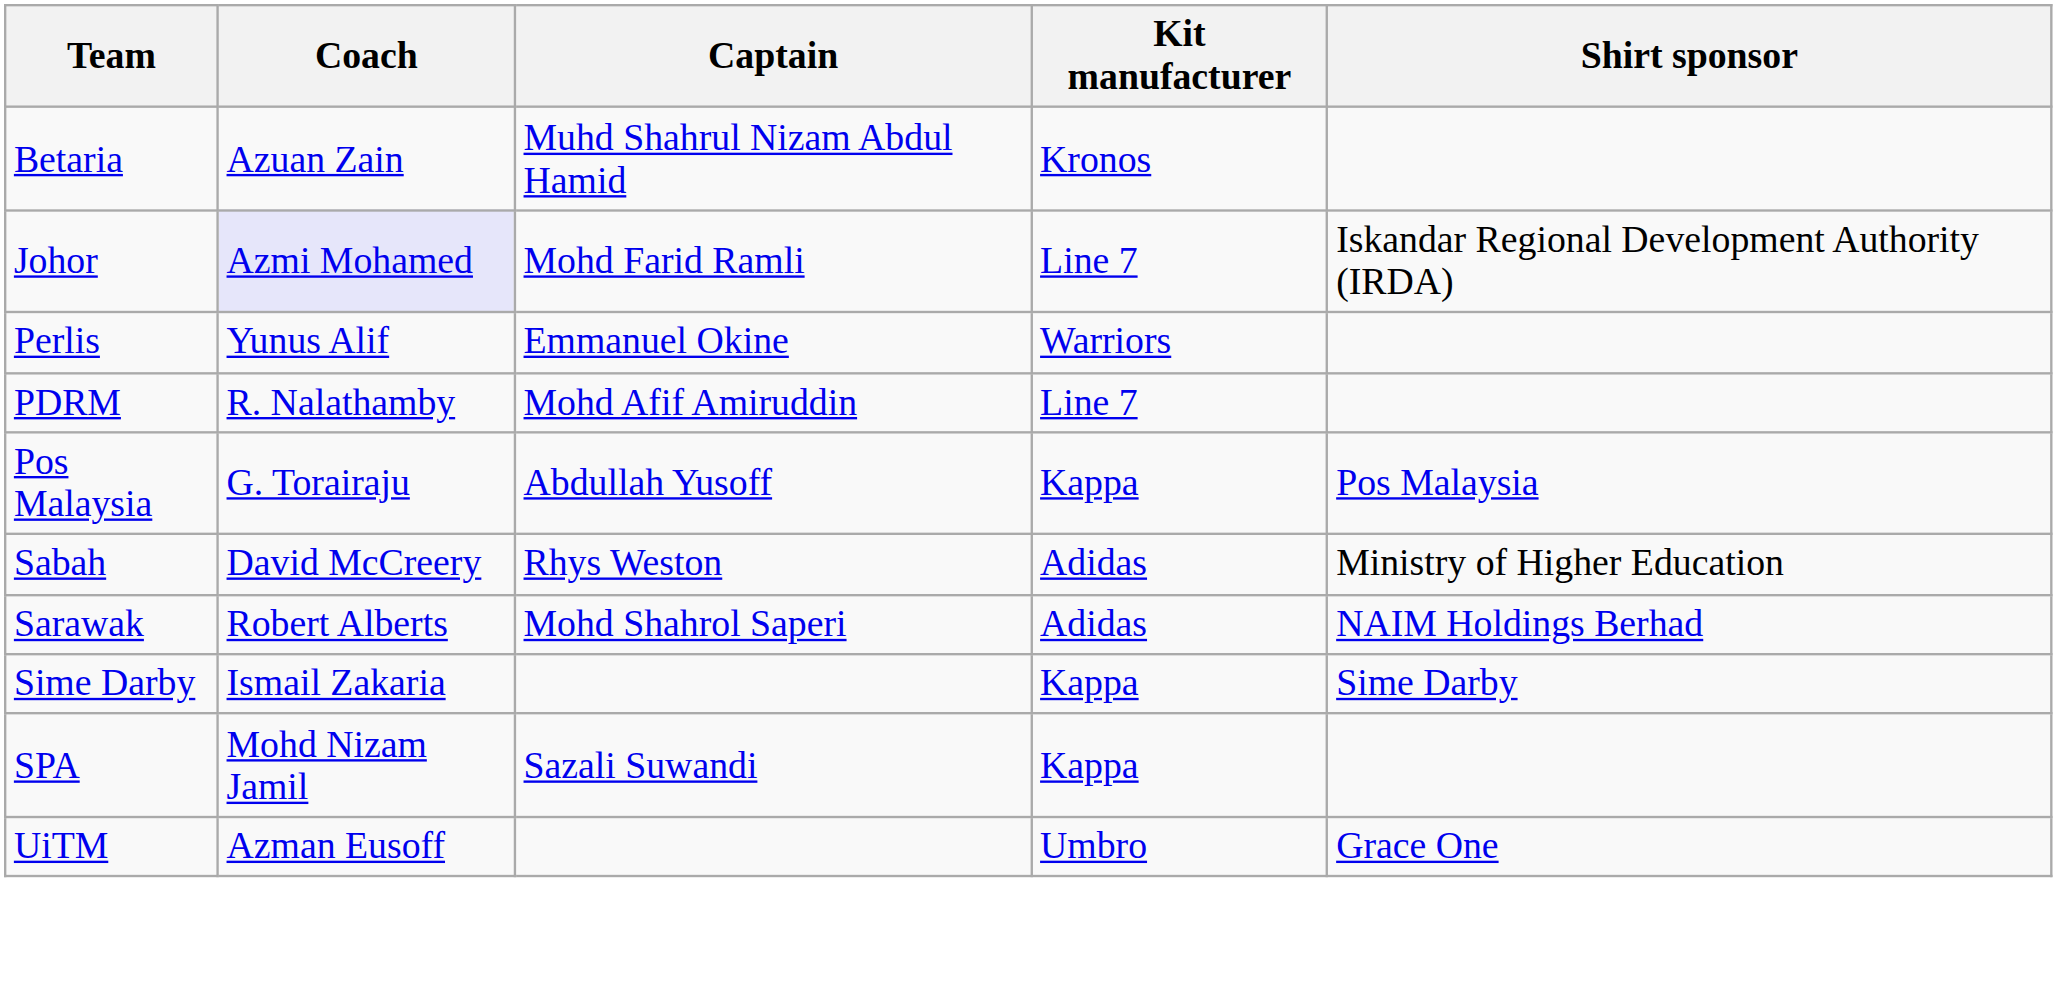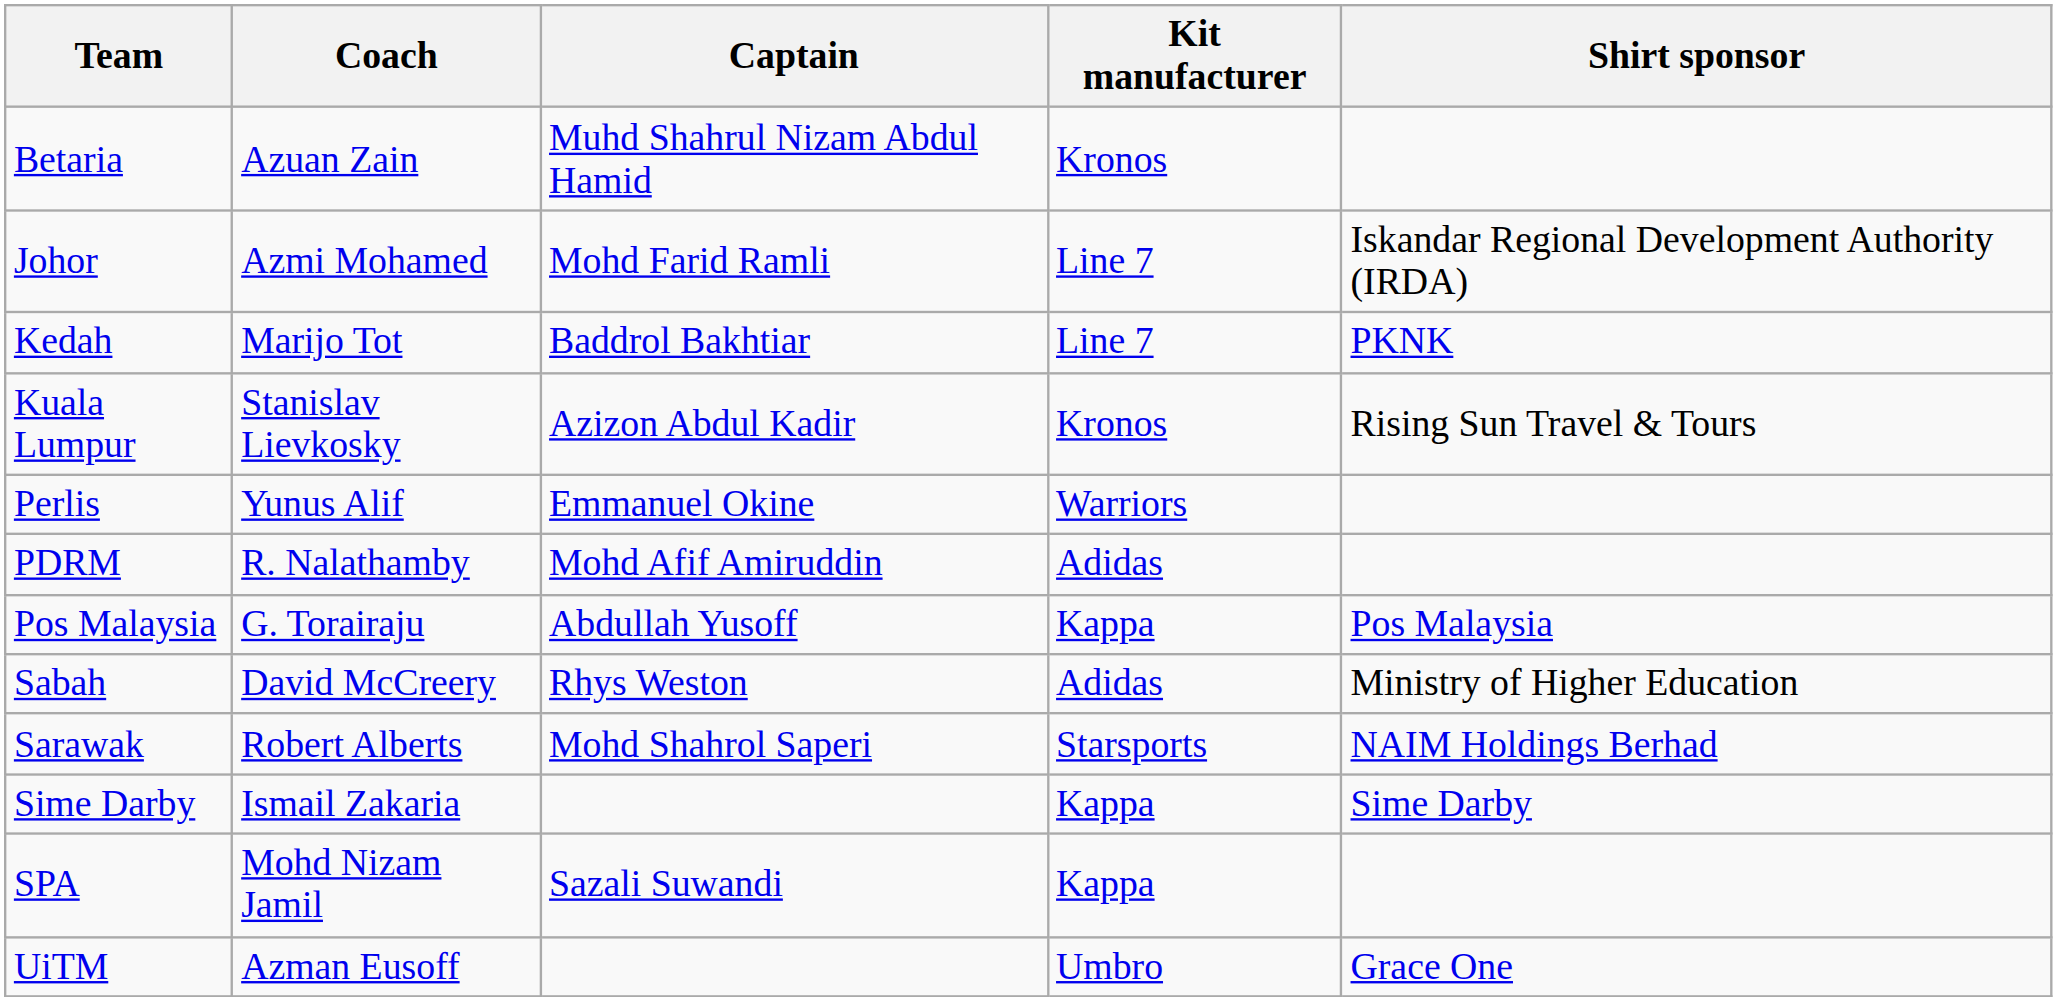Johor | Coach: lavender background -> no background
+ row: Kedah | Marijo Tot | Baddrol Bakhtiar | Line 7 | PKNK
+ row: Kuala Lumpur | Stanislav Lievkosky | Azizon Abdul Kadir | Kronos | Rising Sun Travel & Tours
PDRM | Kit manufacturer: Line 7 -> Adidas
Sarawak | Kit manufacturer: Adidas -> Starsports
